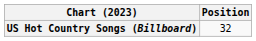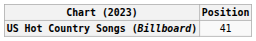US Hot Country Songs (Billboard) | Position: 32 -> 41
